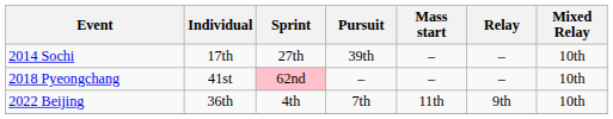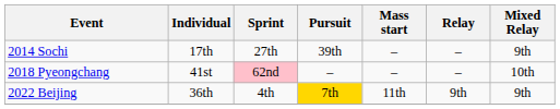2014 Sochi | Mixed Relay: 10th -> 9th
2022 Beijing | Pursuit: no background -> gold background
2022 Beijing | Mixed Relay: 10th -> 9th
